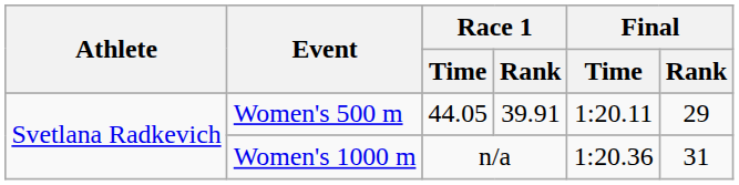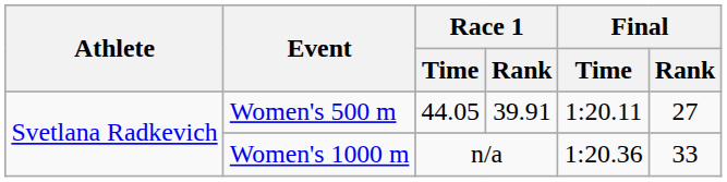Women's 500 m | Final / Rank: 29 -> 27
Women's 1000 m | Final / Rank: 31 -> 33
